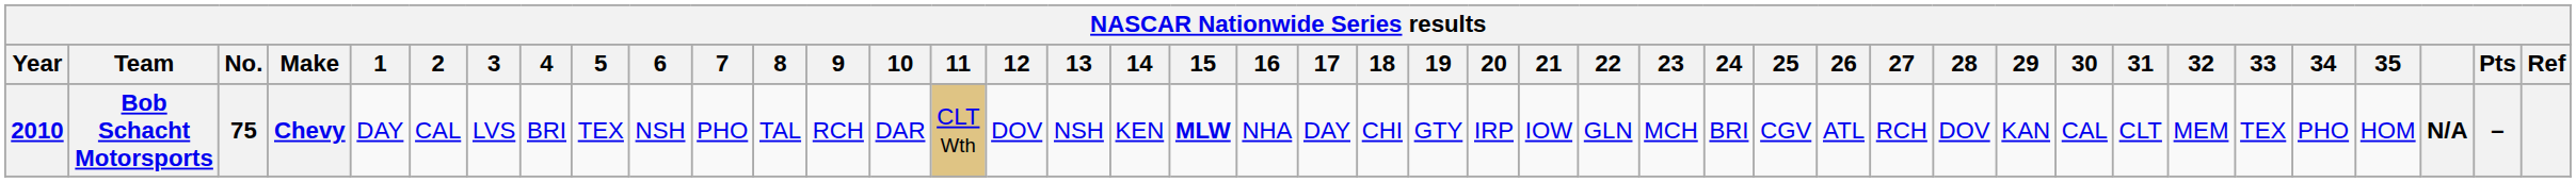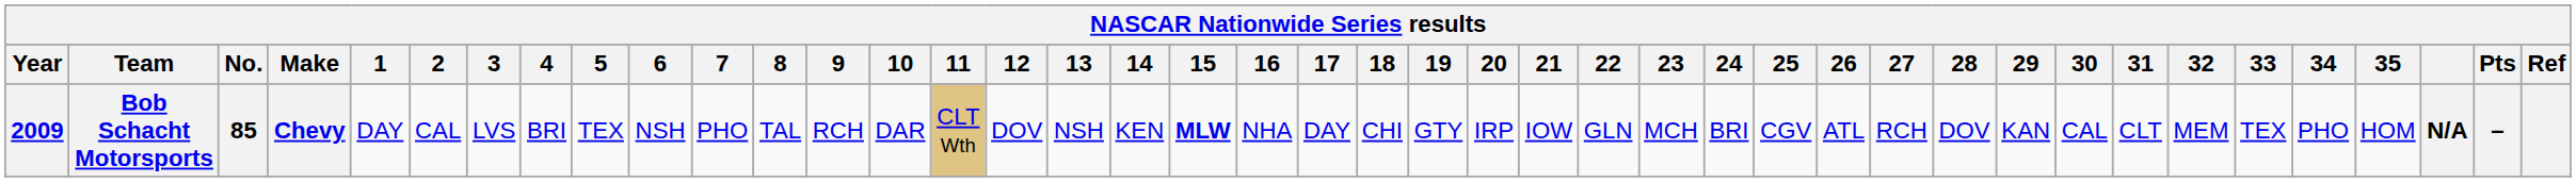Bob Schacht Motorsports | Year: 2010 -> 2009
Bob Schacht Motorsports | No.: 75 -> 85
